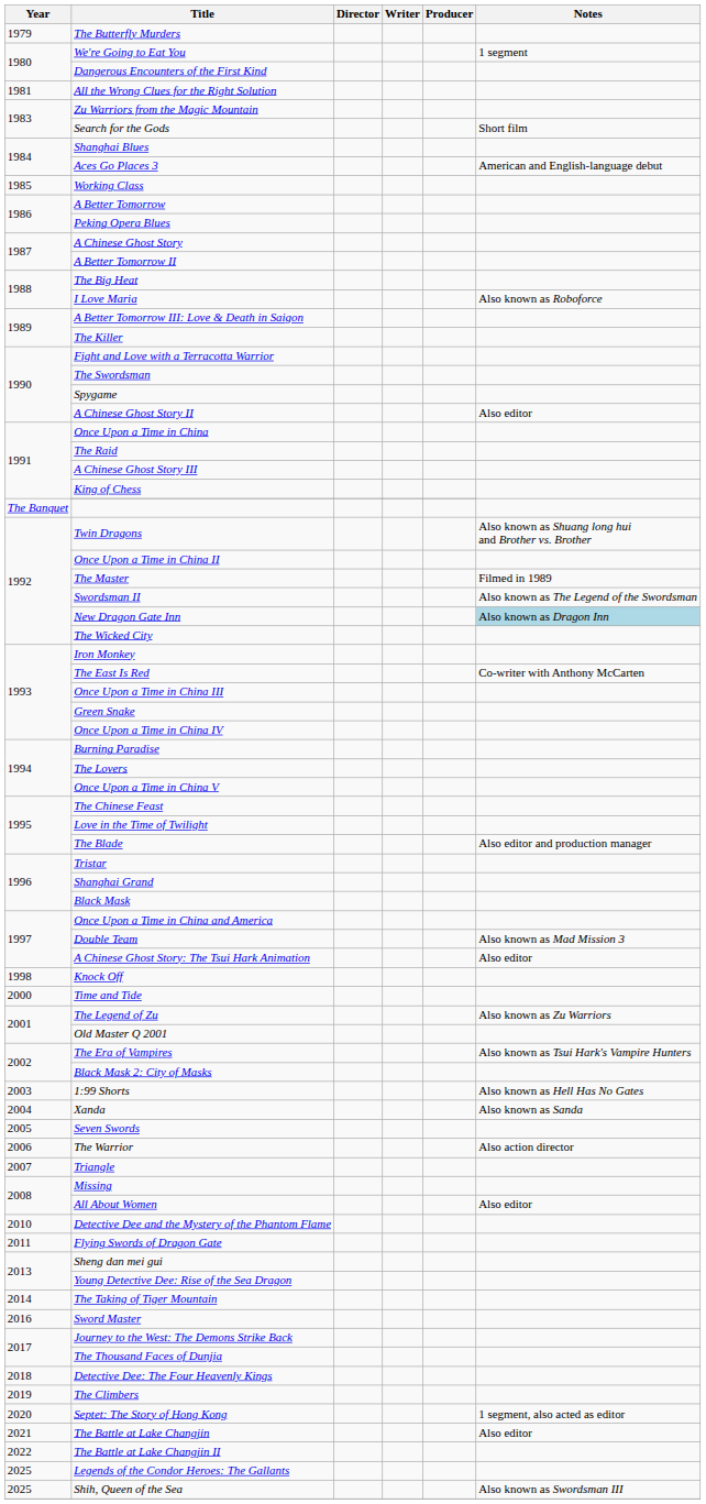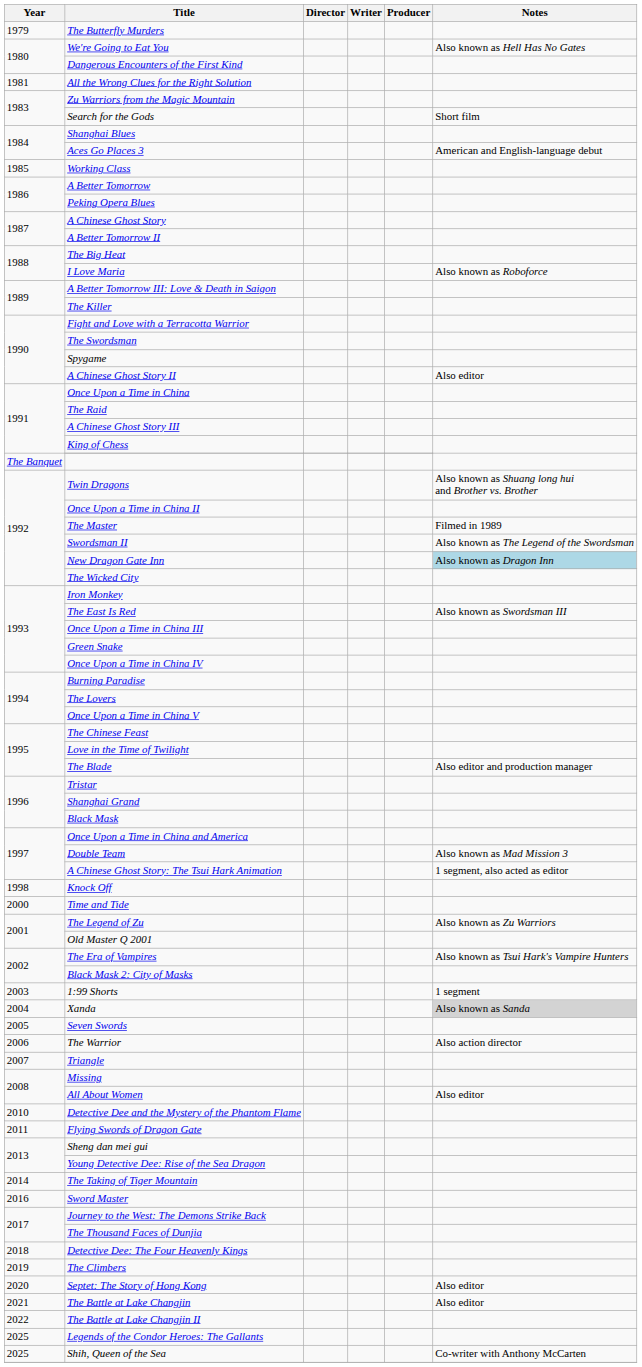We're Going to Eat You | Notes: 1 segment -> Also known as Hell Has No Gates
The East Is Red | Notes: Co-writer with Anthony McCarten -> Also known as Swordsman III
A Chinese Ghost Story: The Tsui Hark Animation | Notes: Also editor -> 1 segment, also acted as editor
1:99 Shorts | Notes: Also known as Hell Has No Gates -> 1 segment
Xanda | Notes: no background -> lightgrey background
Septet: The Story of Hong Kong | Notes: 1 segment, also acted as editor -> Also editor
Shih, Queen of the Sea | Notes: Also known as Swordsman III -> Co-writer with Anthony McCarten
